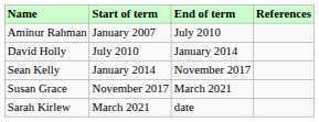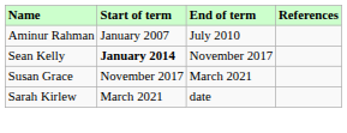- row: David Holly | July 2010 | January 2014
Sean Kelly | Start of term: normal -> bold
